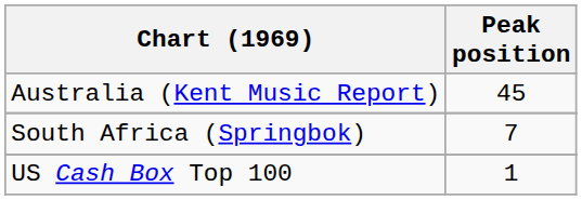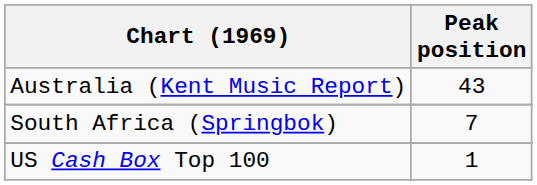Australia (Kent Music Report) | Peak position: 45 -> 43
